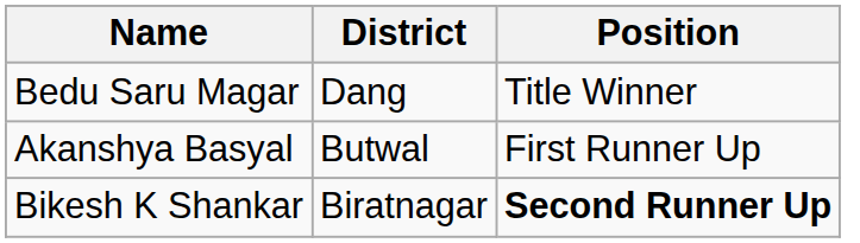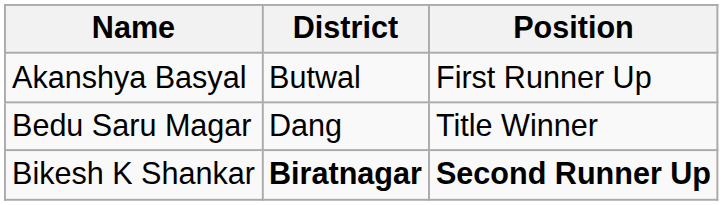rows swapped: Bedu Saru Magar <-> Akanshya Basyal
Bikesh K Shankar | District: normal -> bold
